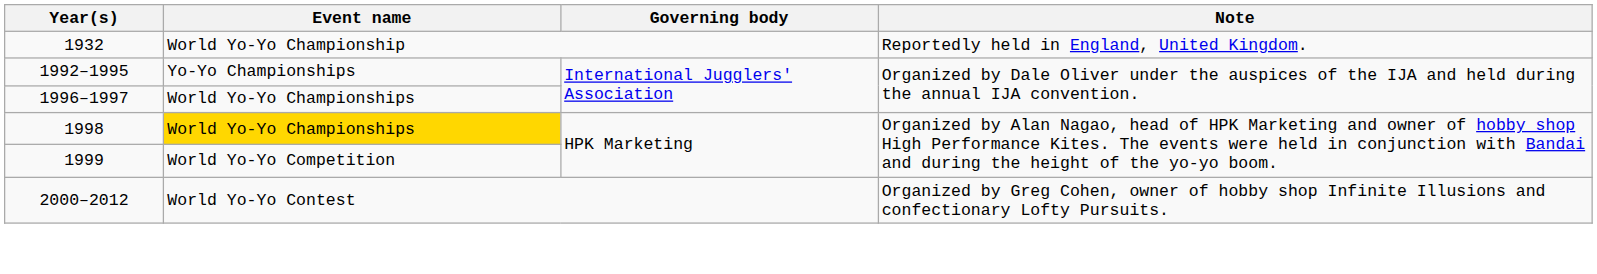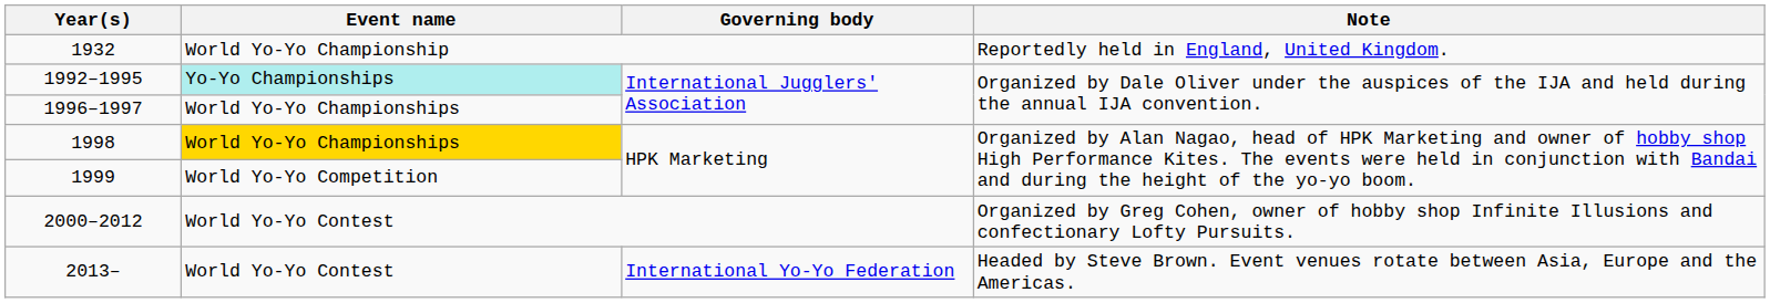1992–1995 | Event name: no background -> paleturquoise background
+ row: 2013– | World Yo-Yo Contest | International Yo-Yo Federation | Headed by Steve Brown. Event venues rotate between Asia, Europe and the Americas.
